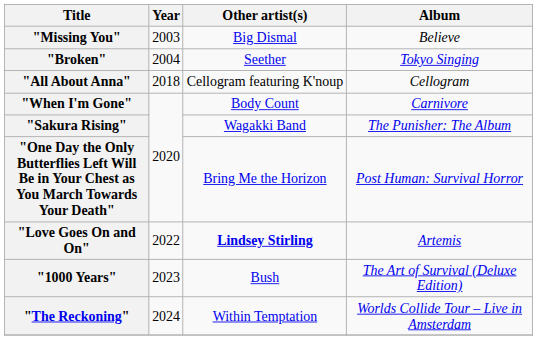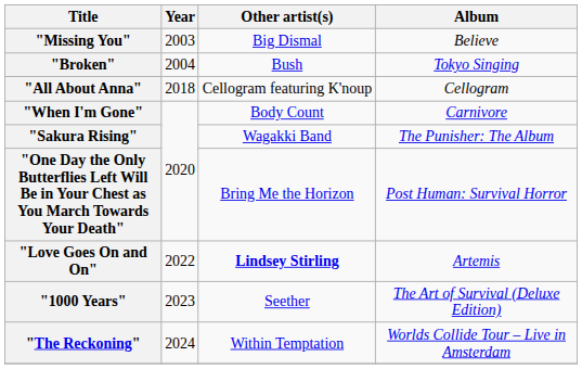"Broken" | Other artist(s): Seether -> Bush
"1000 Years" | Other artist(s): Bush -> Seether
